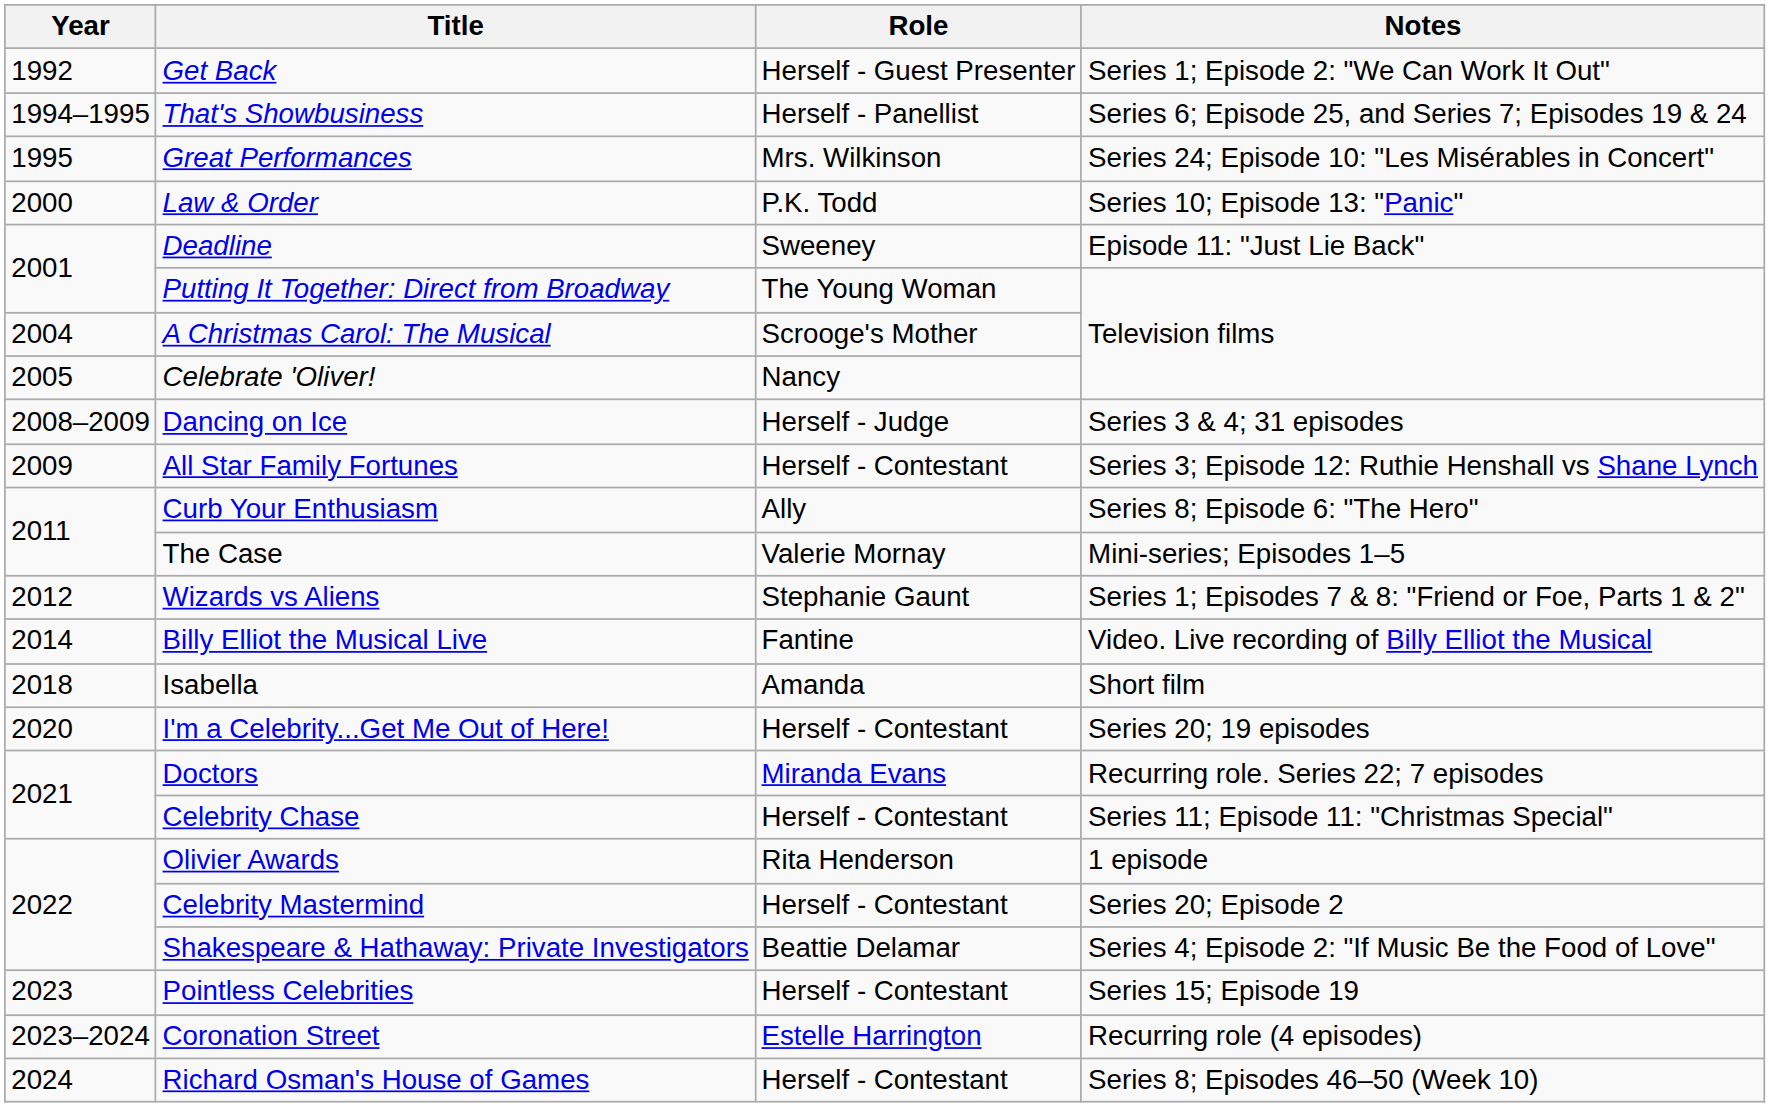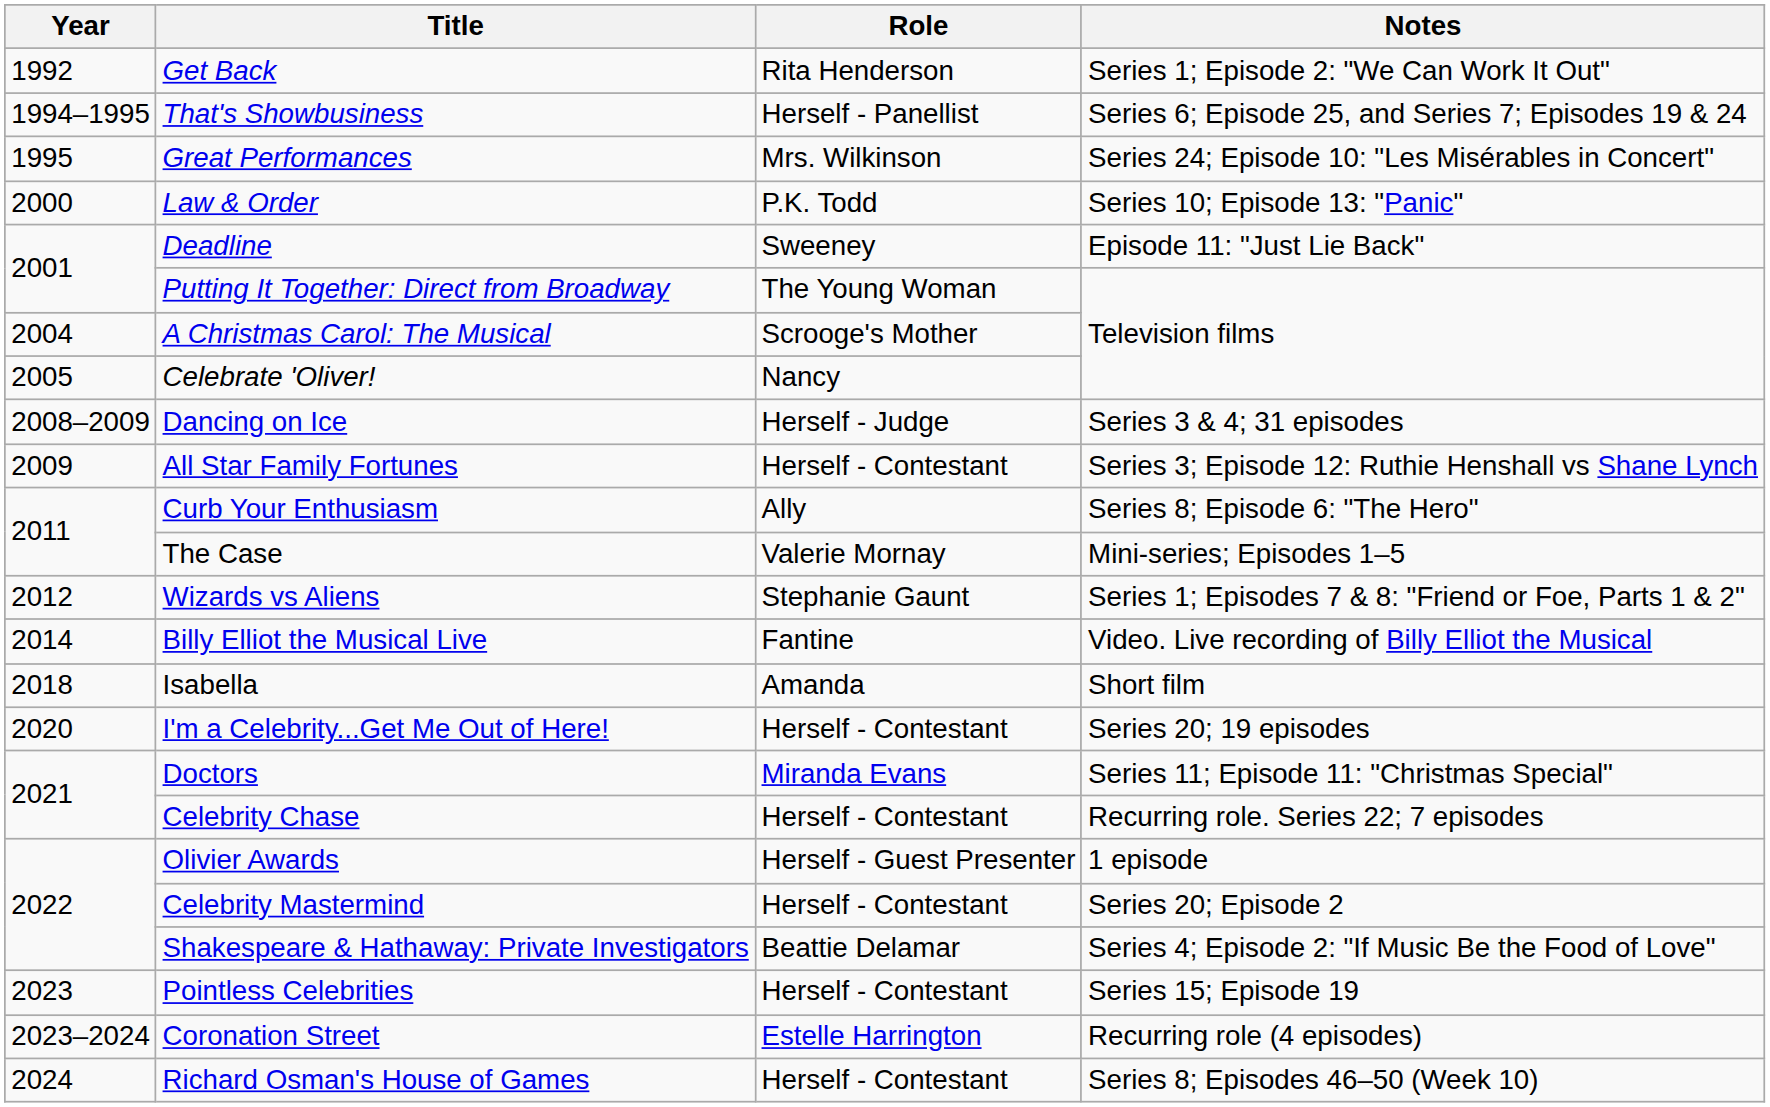Get Back | Role: Herself - Guest Presenter -> Rita Henderson
Doctors | Notes: Recurring role. Series 22; 7 episodes -> Series 11; Episode 11: "Christmas Special"
Celebrity Chase | Notes: Series 11; Episode 11: "Christmas Special" -> Recurring role. Series 22; 7 episodes
Olivier Awards | Role: Rita Henderson -> Herself - Guest Presenter
